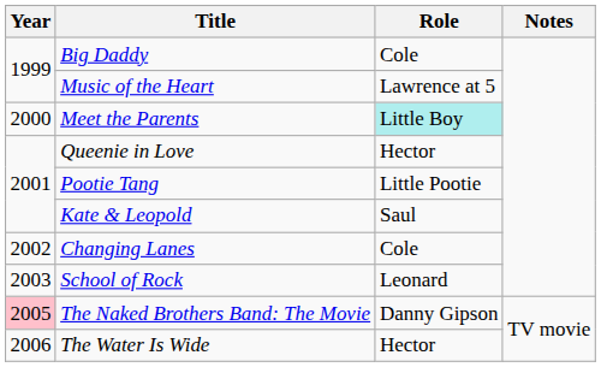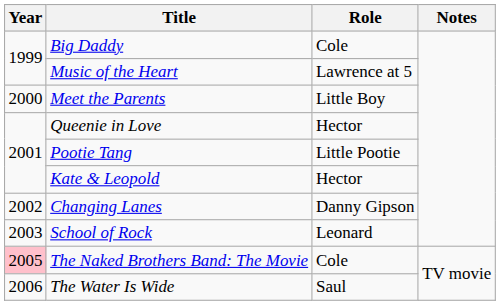Meet the Parents | Role: paleturquoise background -> no background
Kate & Leopold | Role: Saul -> Hector
Changing Lanes | Role: Cole -> Danny Gipson
The Naked Brothers Band: The Movie | Role: Danny Gipson -> Cole
The Water Is Wide | Role: Hector -> Saul
